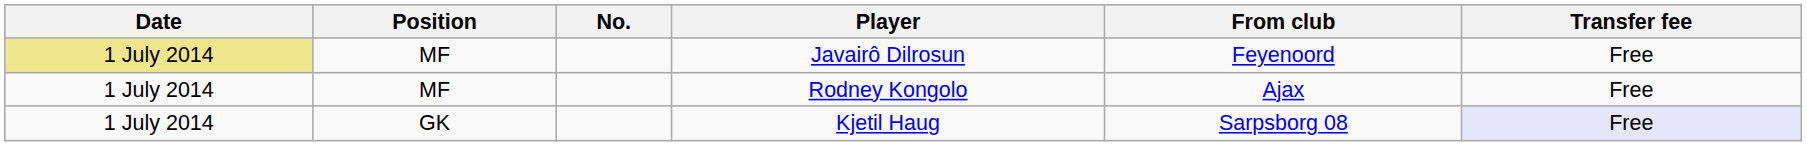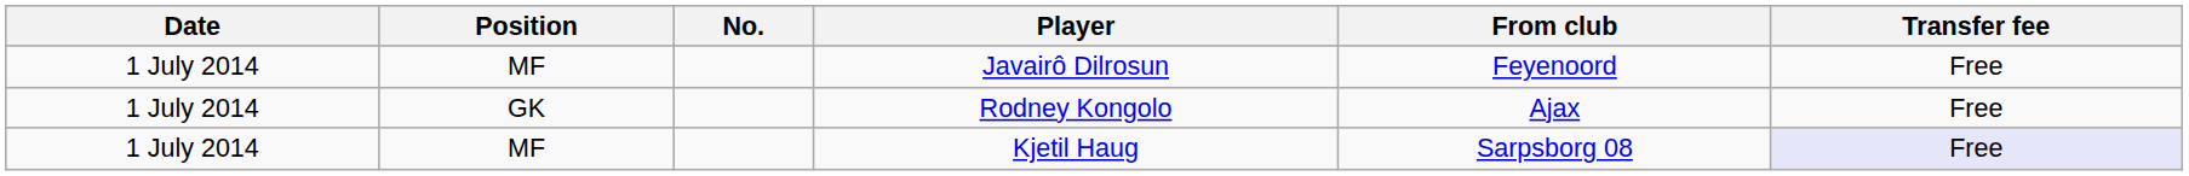Javairô Dilrosun | Date: khaki background -> no background
Rodney Kongolo | Position: MF -> GK
Kjetil Haug | Position: GK -> MF
